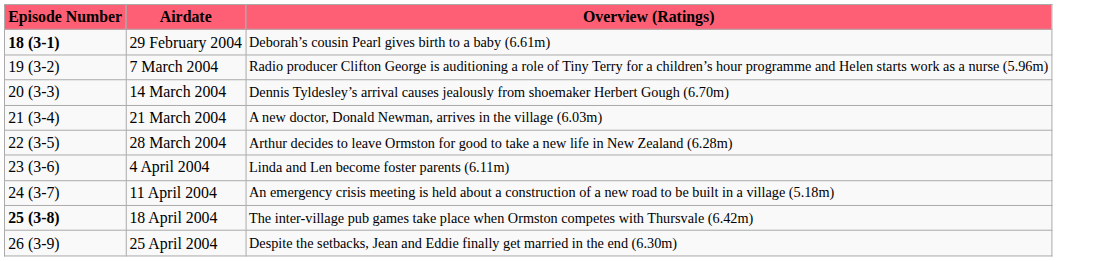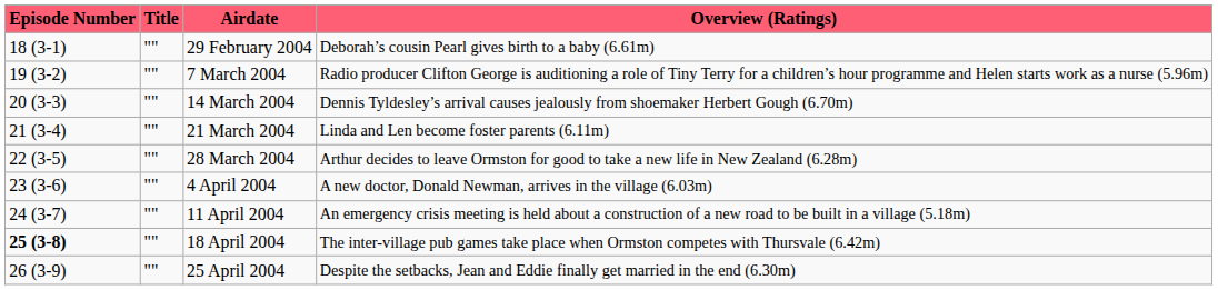+ column: Title | "" | "" | "" | "" | "" | "" | "" | "" | ""
29 February 2004 | Episode Number: bold -> normal
21 March 2004 | Overview (Ratings): A new doctor, Donald Newman, arrives in the village (6.03m) -> Linda and Len become foster parents (6.11m)
4 April 2004 | Overview (Ratings): Linda and Len become foster parents (6.11m) -> A new doctor, Donald Newman, arrives in the village (6.03m)
